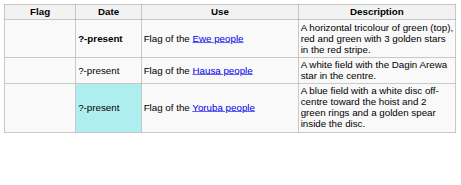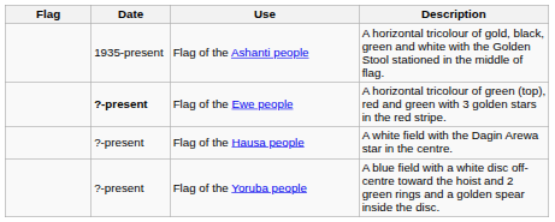+ row: 1935-present | Flag of the Ashanti people | A horizontal tricolour of gold, black, green and white with the Golden Stool stationed in the middle of flag.
Flag of the Yoruba people | Date: paleturquoise background -> no background
